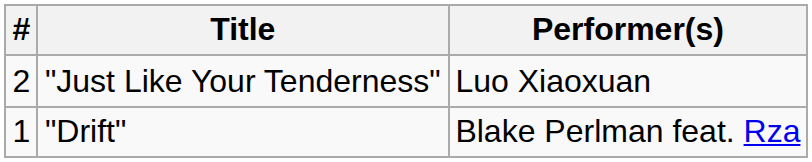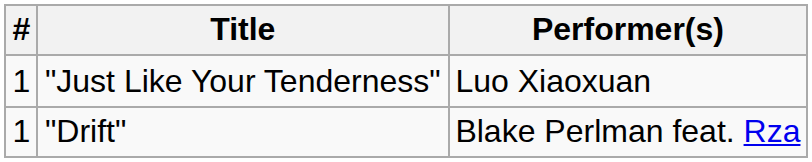"Just Like Your Tenderness" | #: 2 -> 1
